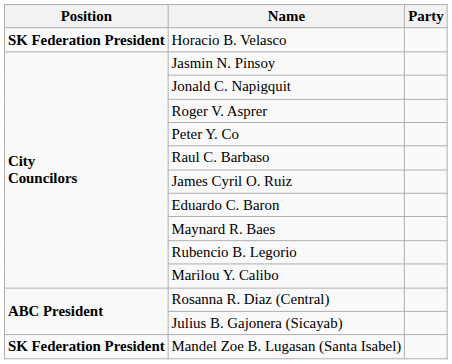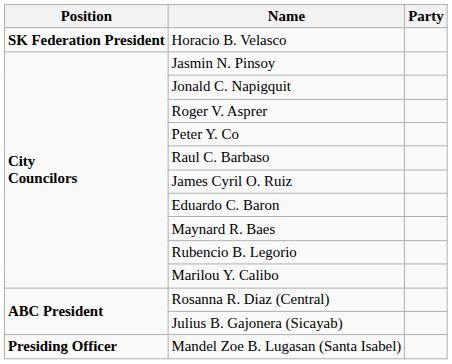Mandel Zoe B. Lugasan (Santa Isabel) | Position: SK Federation President -> Presiding Officer
